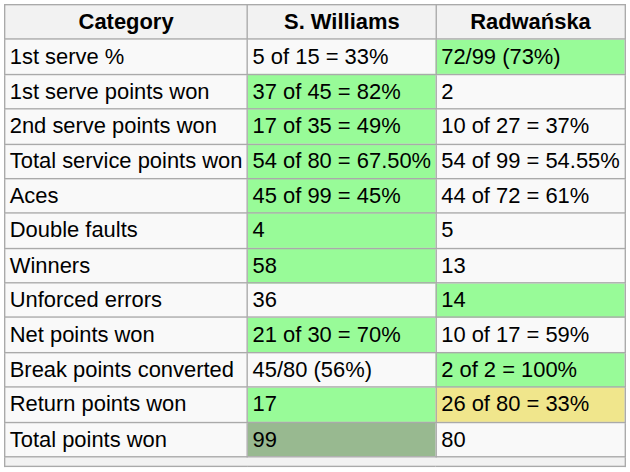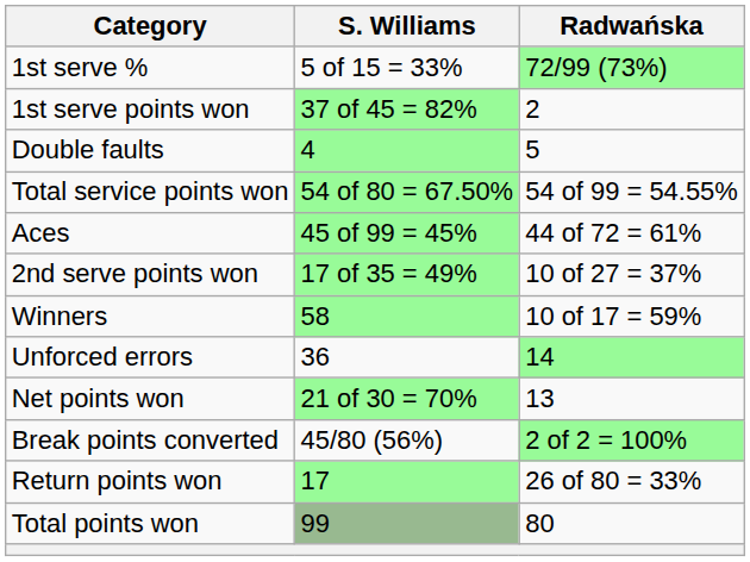rows swapped: 2nd serve points won <-> Double faults
Winners | Radwańska: 13 -> 10 of 17 = 59%
Net points won | Radwańska: 10 of 17 = 59% -> 13
Return points won | Radwańska: khaki background -> no background
